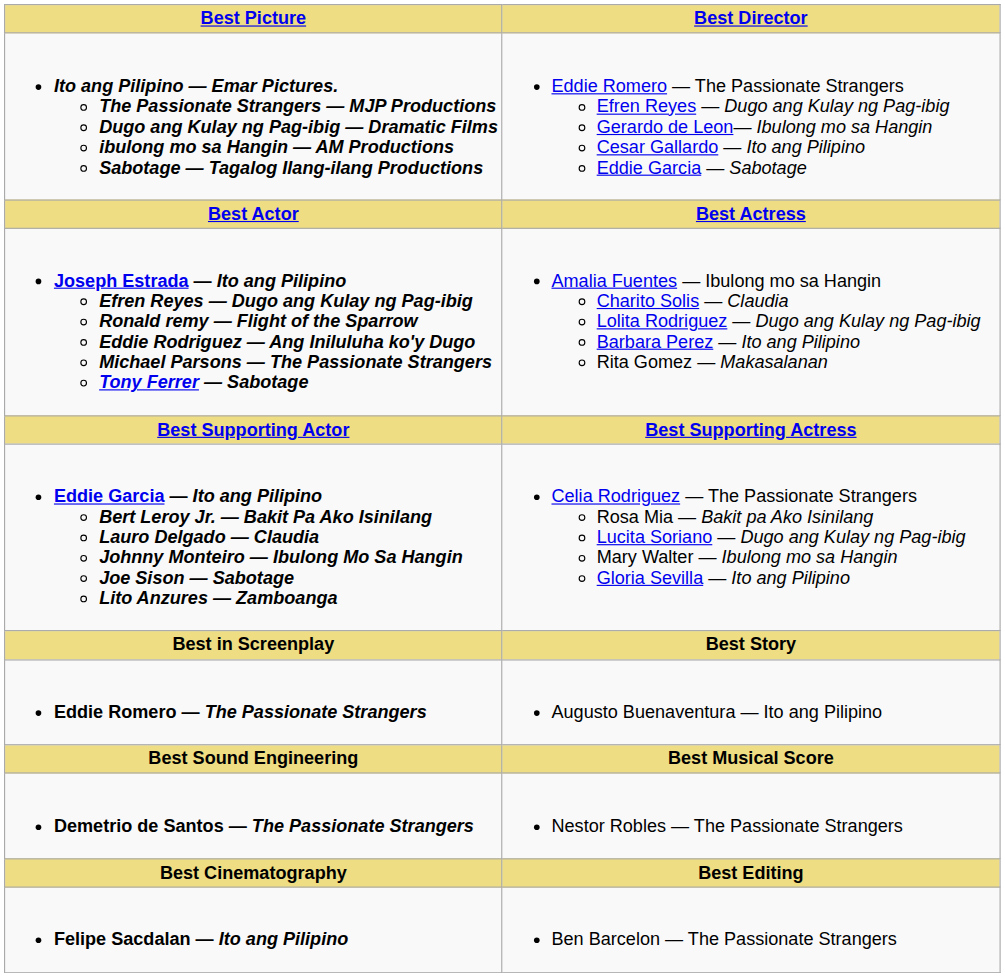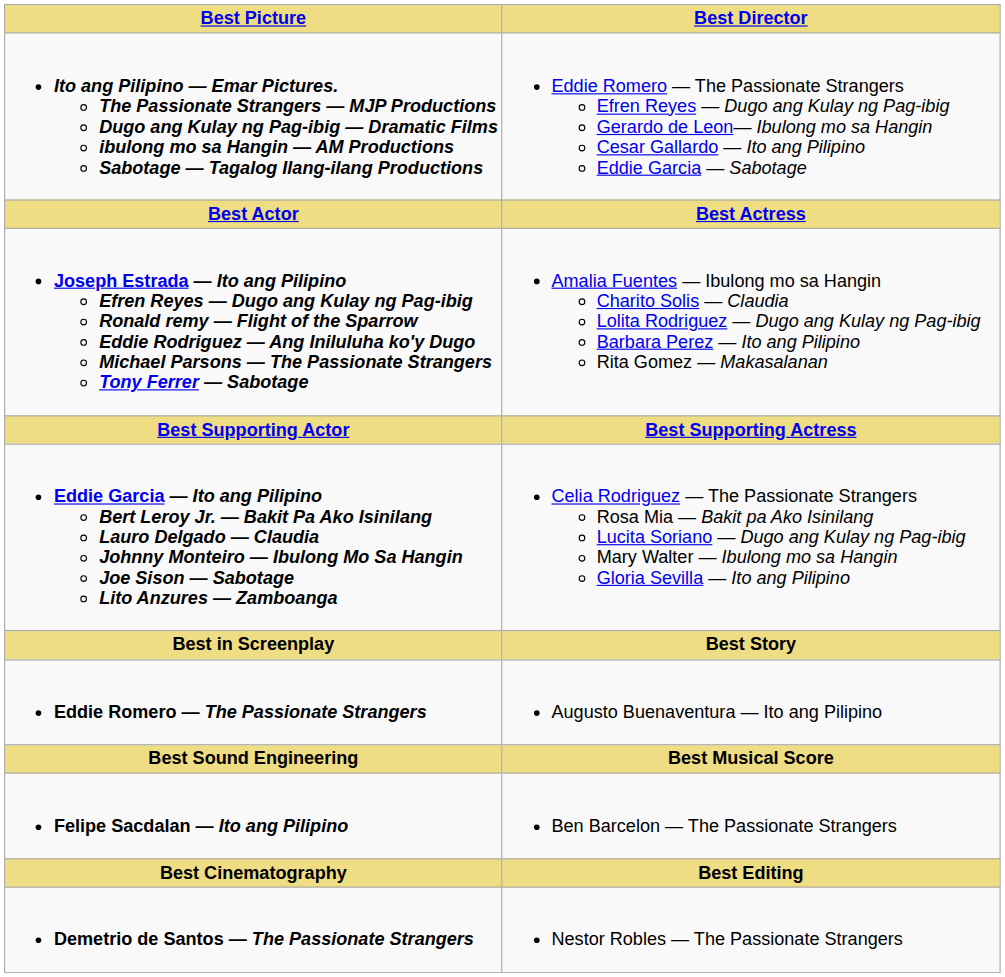rows swapped: Demetrio de Santos — The Passionate Strangers <-> Felipe Sacdalan — Ito ang Pilipino
